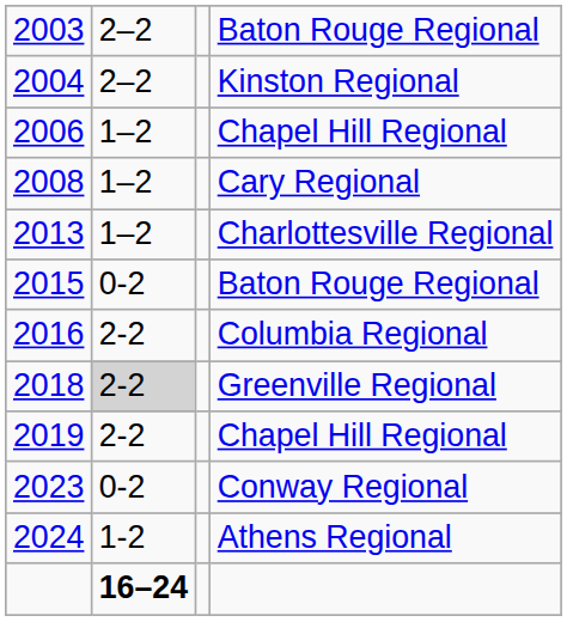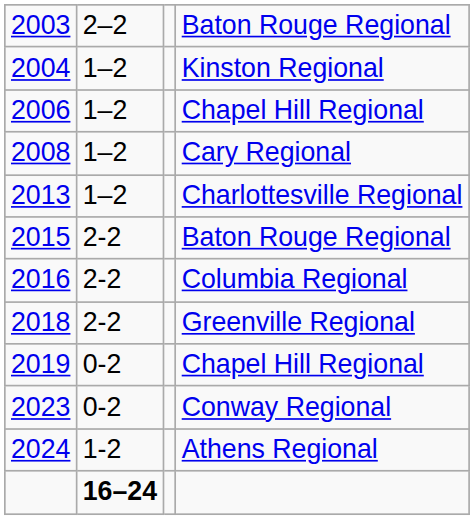Kinston Regional | column 2: 2–2 -> 1–2
2015 / Baton Rouge Regional | column 2: 0-2 -> 2-2
Greenville Regional | column 2: lightgrey background -> no background
2019 / Chapel Hill Regional | column 2: 2-2 -> 0-2
